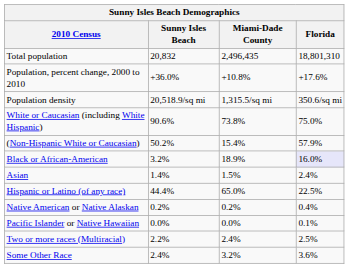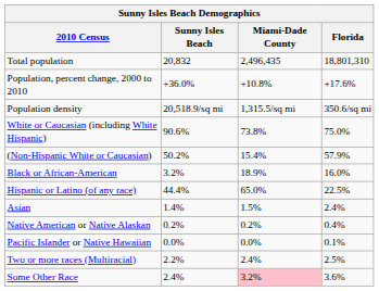Black or African-American | Florida: lavender background -> no background
rows swapped: Hispanic or Latino (of any race) <-> Asian
Some Other Race | Miami-Dade County: no background -> pink background
